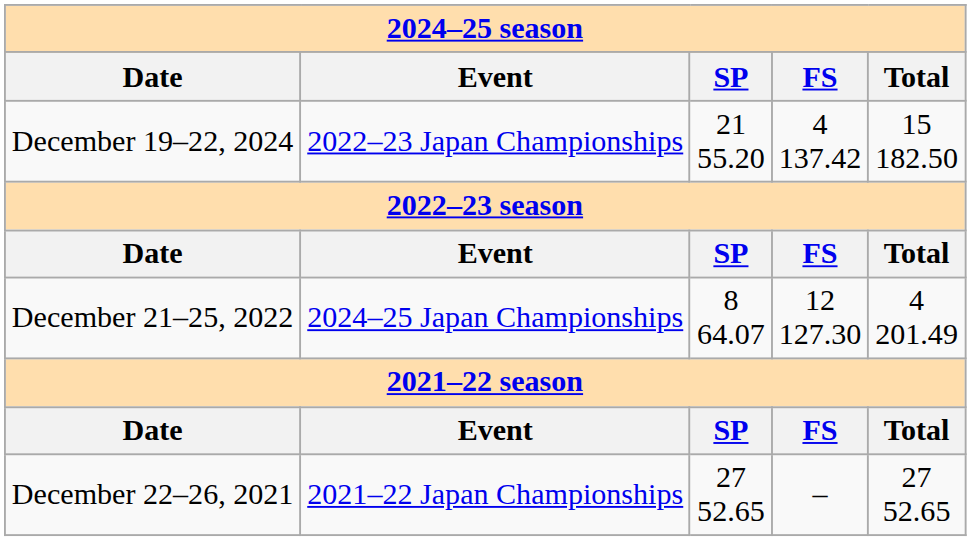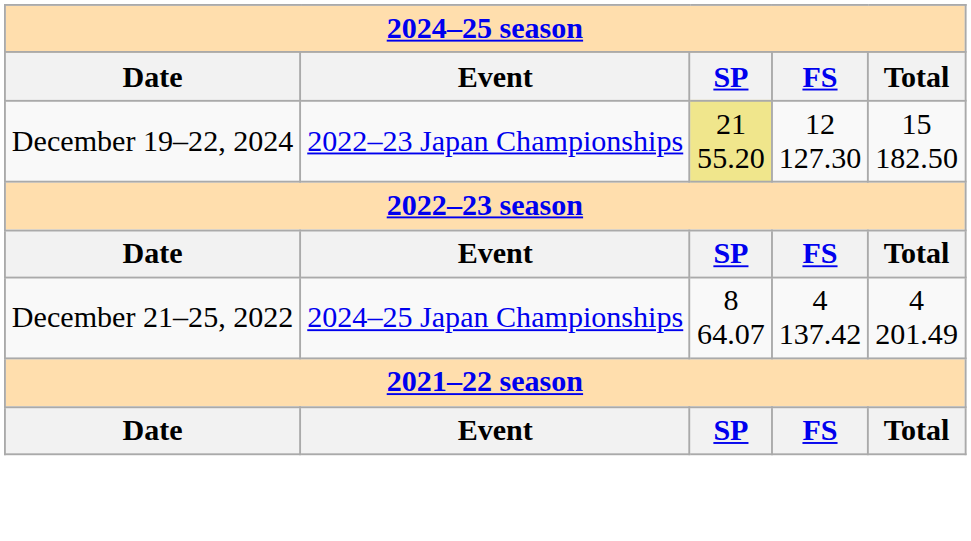December 19–22, 2024 | SP: no background -> khaki background
December 19–22, 2024 | FS: 4 137.42 -> 12 127.30
December 21–25, 2022 | FS: 12 127.30 -> 4 137.42
- row: December 22–26, 2021 | 2021–22 Japan Championships | 27 52.65 | – | 27 52.65
